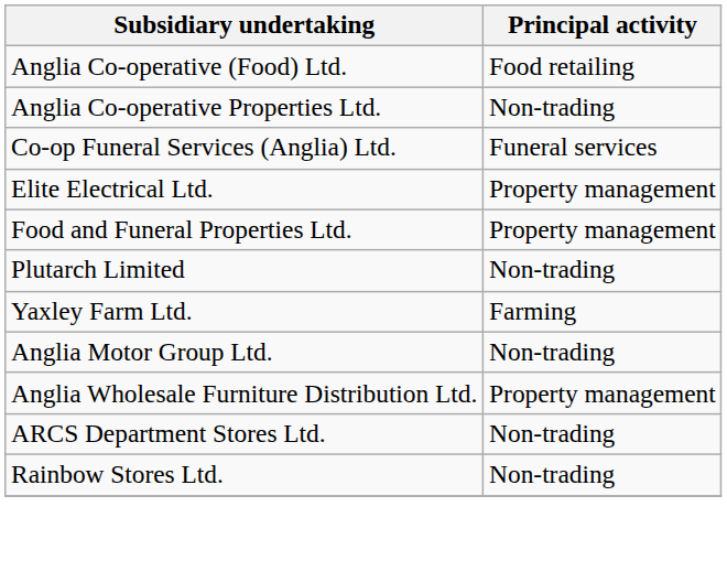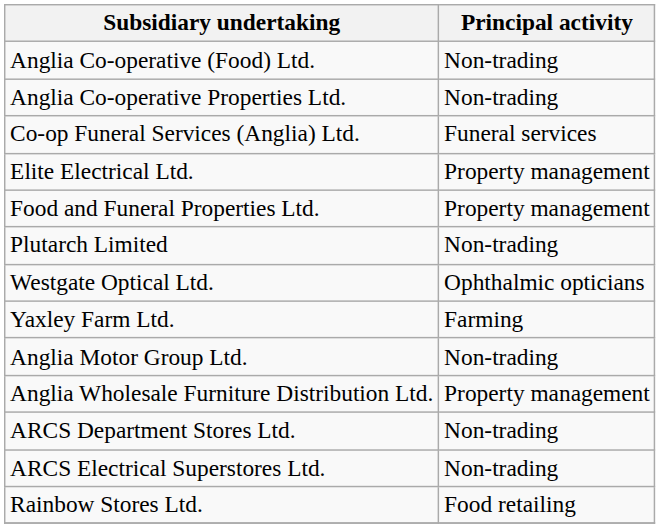Anglia Co-operative (Food) Ltd. | Principal activity: Food retailing -> Non-trading
+ row: Westgate Optical Ltd. | Ophthalmic opticians
+ row: ARCS Electrical Superstores Ltd. | Non-trading
Rainbow Stores Ltd. | Principal activity: Non-trading -> Food retailing
